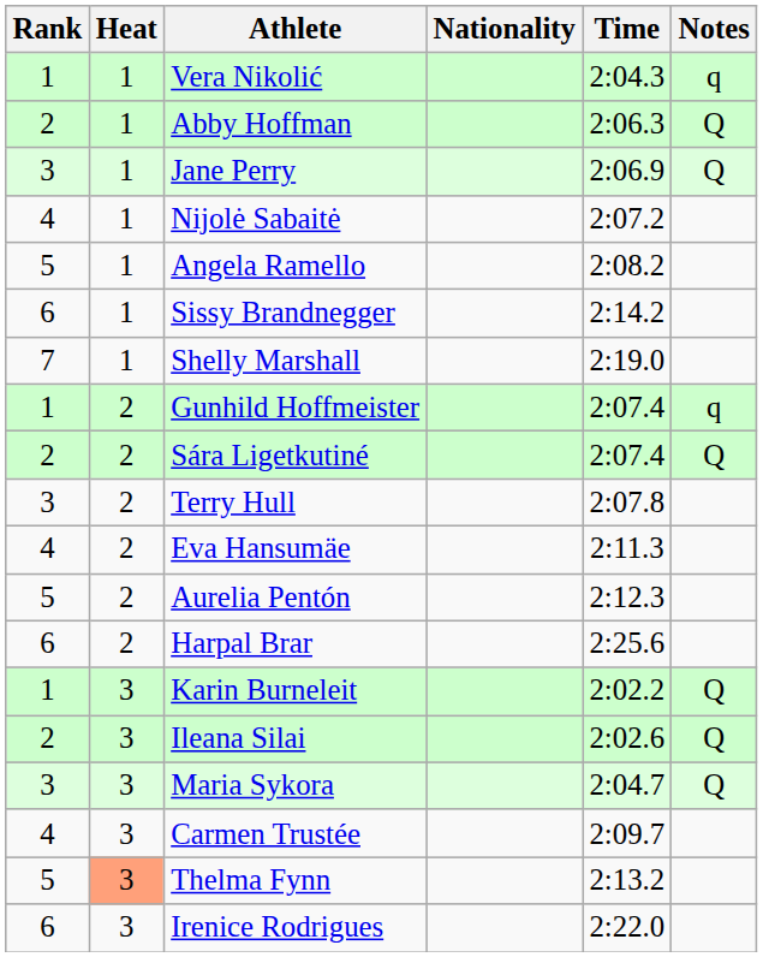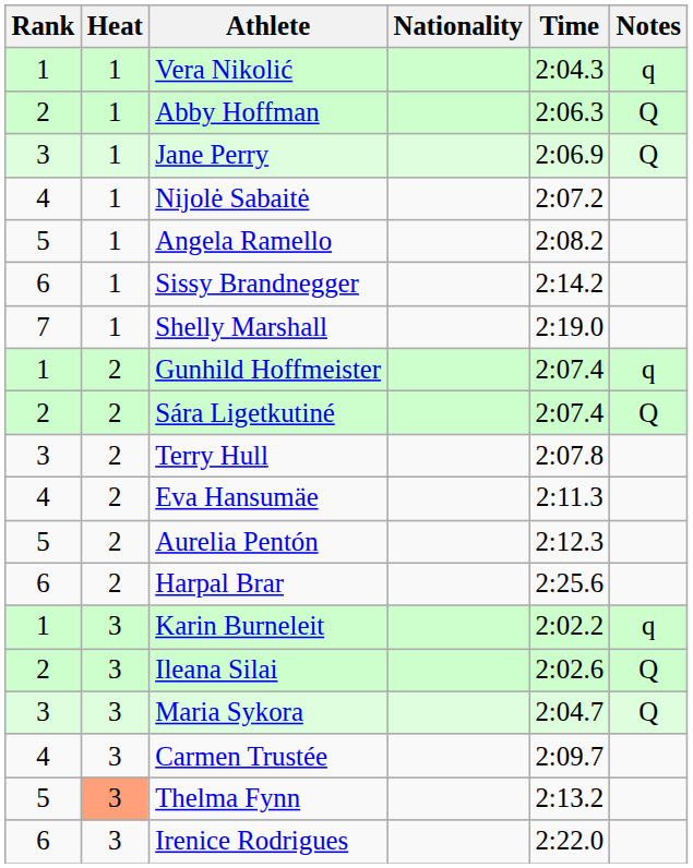Karin Burneleit | Notes: Q -> q
